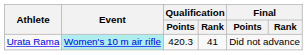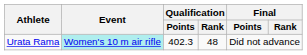Urata Rama | Qualification / Points: 420.3 -> 402.3
Urata Rama | Qualification / Rank: 41 -> 48
